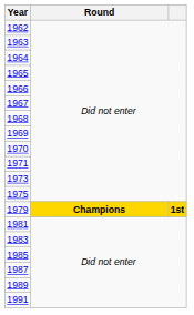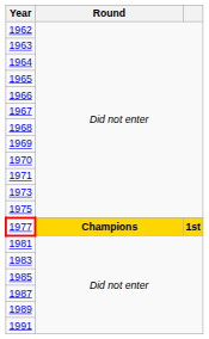+ row: 1977 | Champions | 1st
- row: 1979 | Champions | 1st
